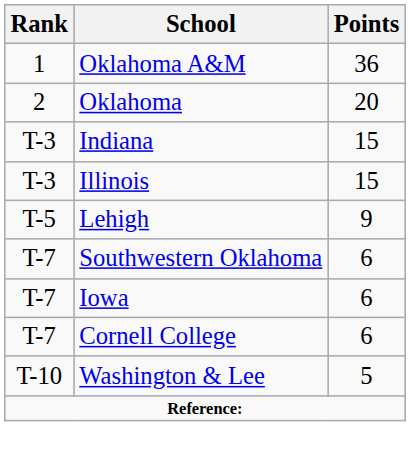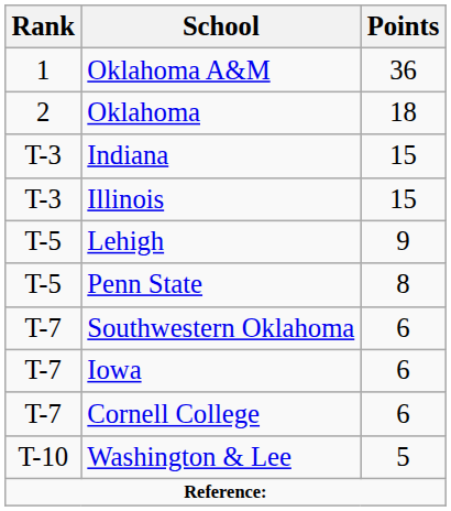Oklahoma | Points: 20 -> 18
+ row: T-5 | Penn State | 8
